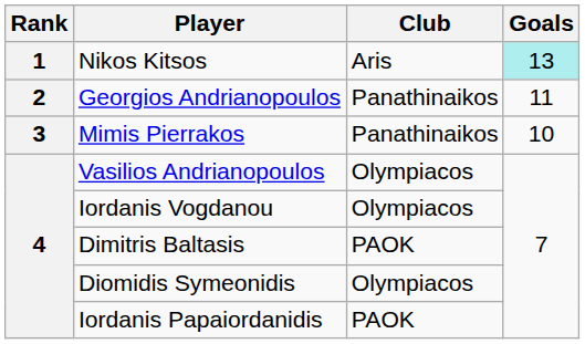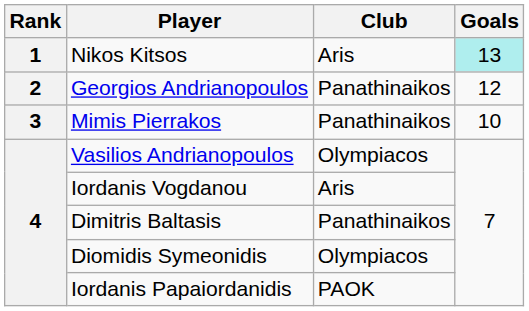Georgios Andrianopoulos | Goals: 11 -> 12
Iordanis Vogdanou | Club: Olympiacos -> Aris
Dimitris Baltasis | Club: PAOK -> Panathinaikos
